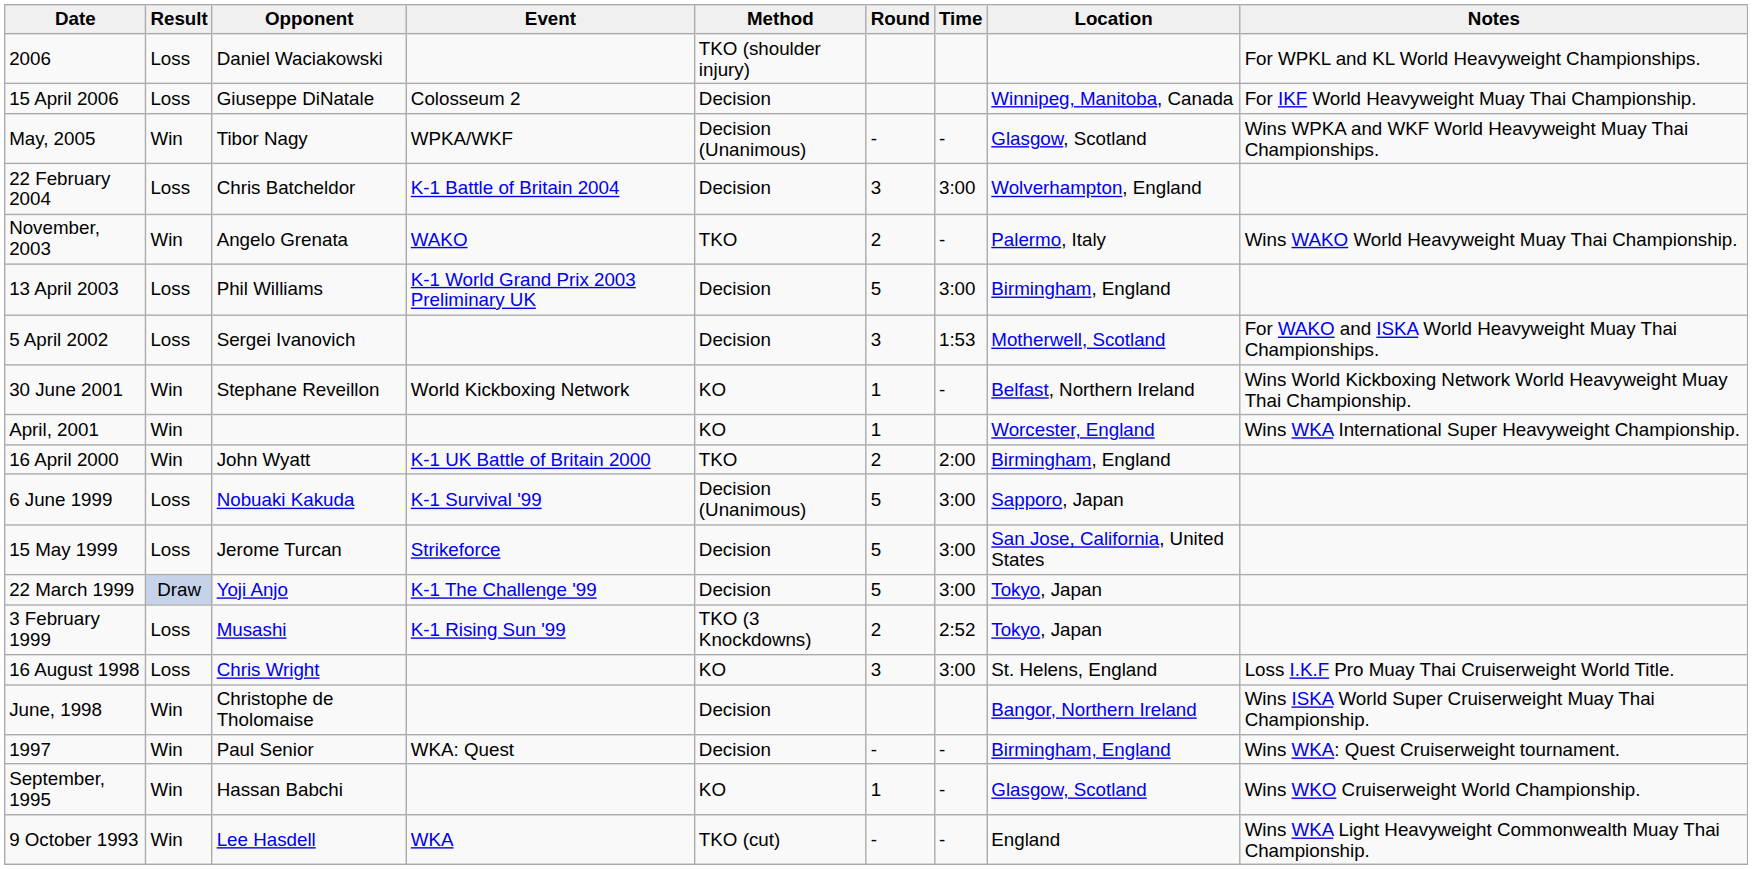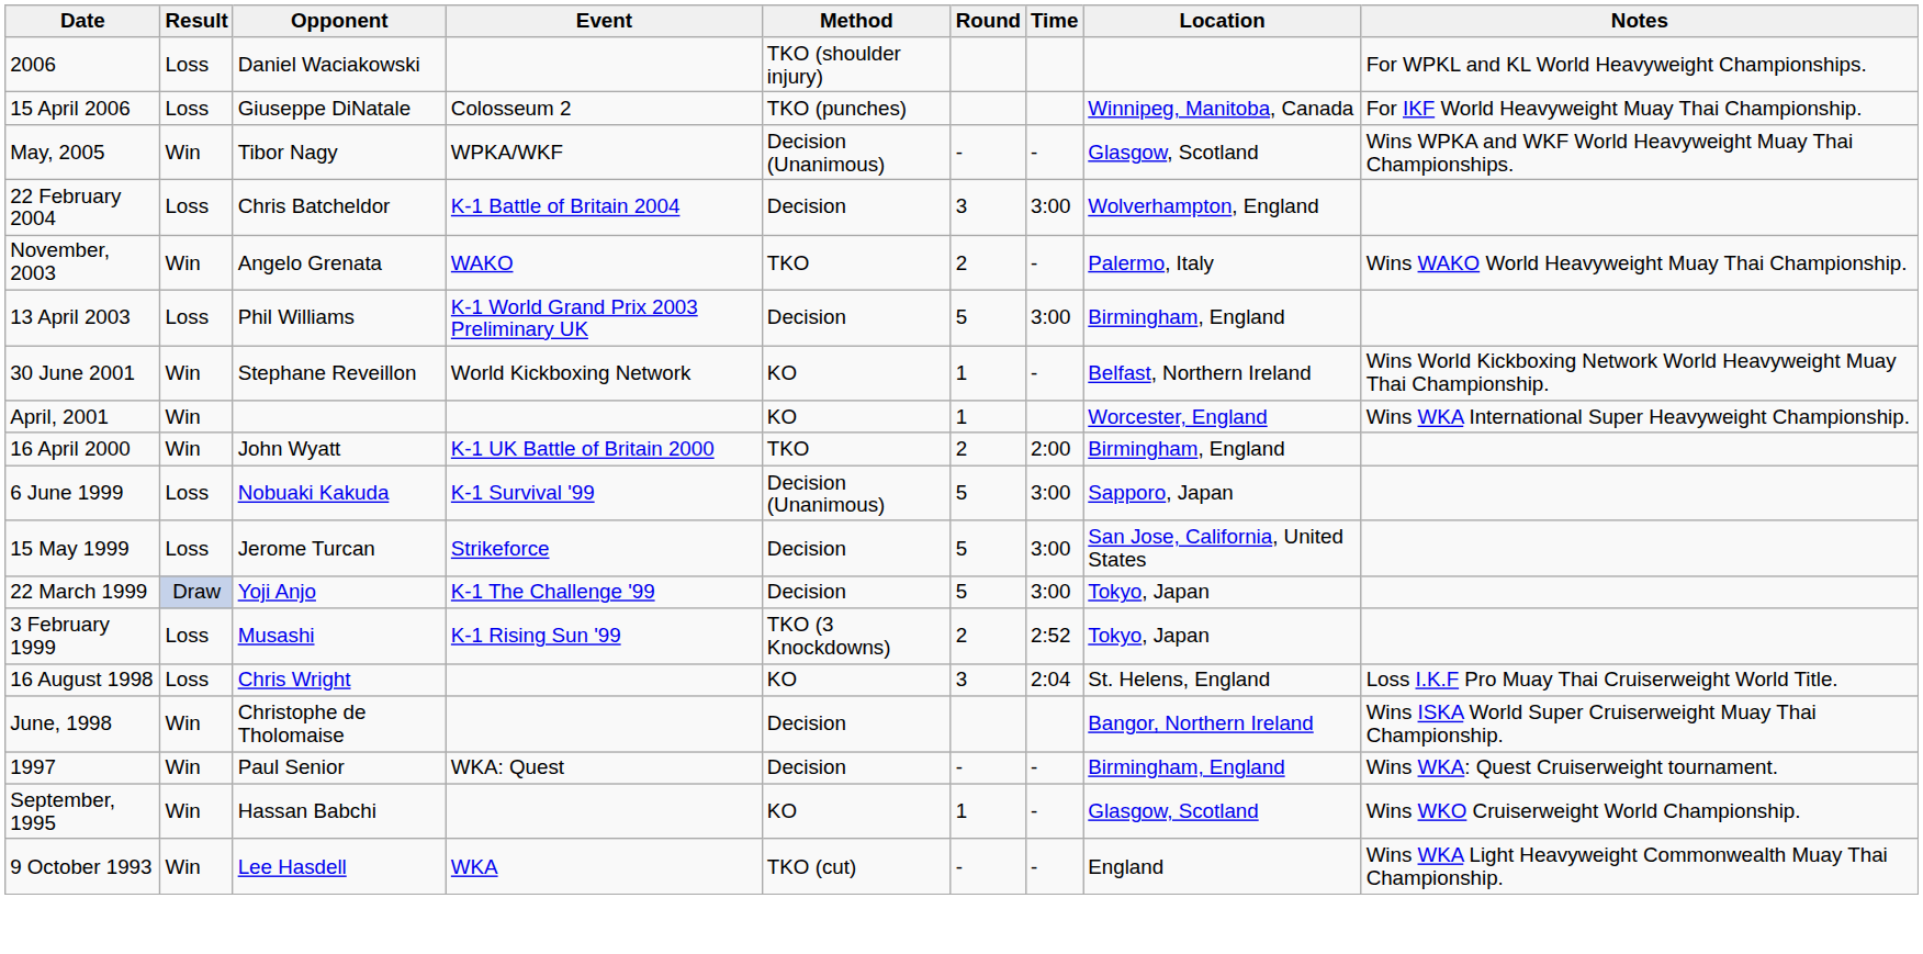15 April 2006 | Method: Decision -> TKO (punches)
- row: 5 April 2002 | Loss | Sergei Ivanovich | Decision | 3 | 1:53 | Motherwell, Scotland | For WAKO and ISKA World Heavyweight Muay Thai Championships.
16 August 1998 | Time: 3:00 -> 2:04
